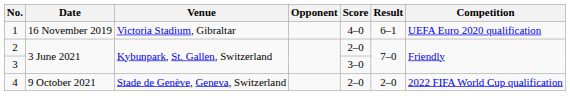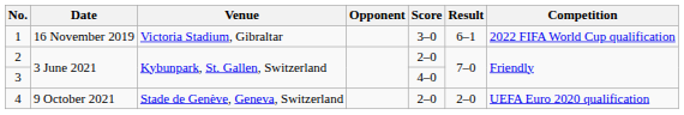1 | Score: 4–0 -> 3–0
1 | Competition: UEFA Euro 2020 qualification -> 2022 FIFA World Cup qualification
3 | Score: 3–0 -> 4–0
4 | Competition: 2022 FIFA World Cup qualification -> UEFA Euro 2020 qualification
